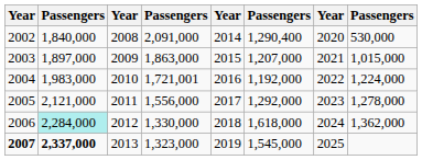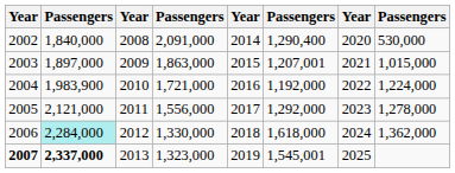2003 | column 6: 1,207,000 -> 1,207,001
2004 | column 2: 1,983,000 -> 1,983,900
2004 | column 4: 1,721,001 -> 1,721,000
2007 | column 6: 1,545,000 -> 1,545,001
